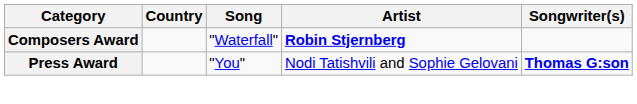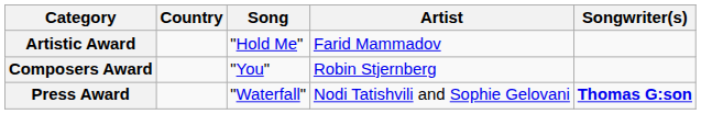+ row: Artistic Award | "Hold Me" | Farid Mammadov
Composers Award | Song: "Waterfall" -> "You"
Composers Award | Artist: bold -> normal
Press Award | Song: "You" -> "Waterfall"
